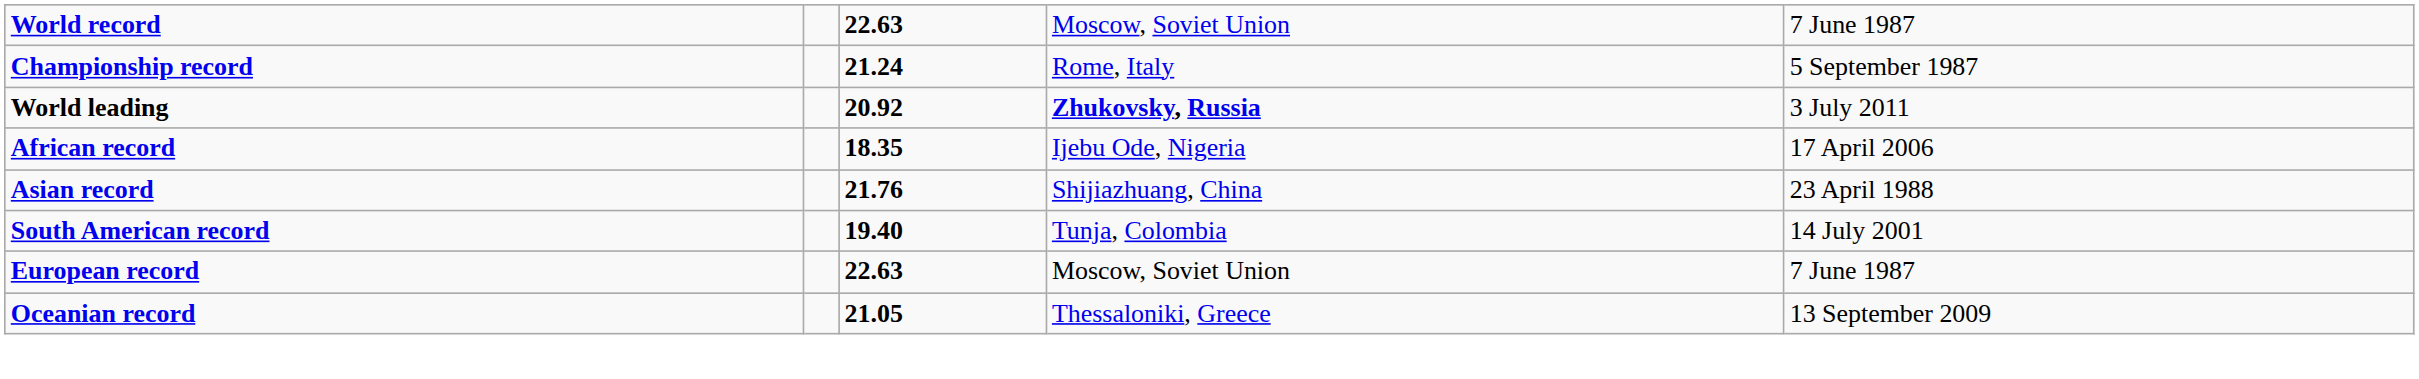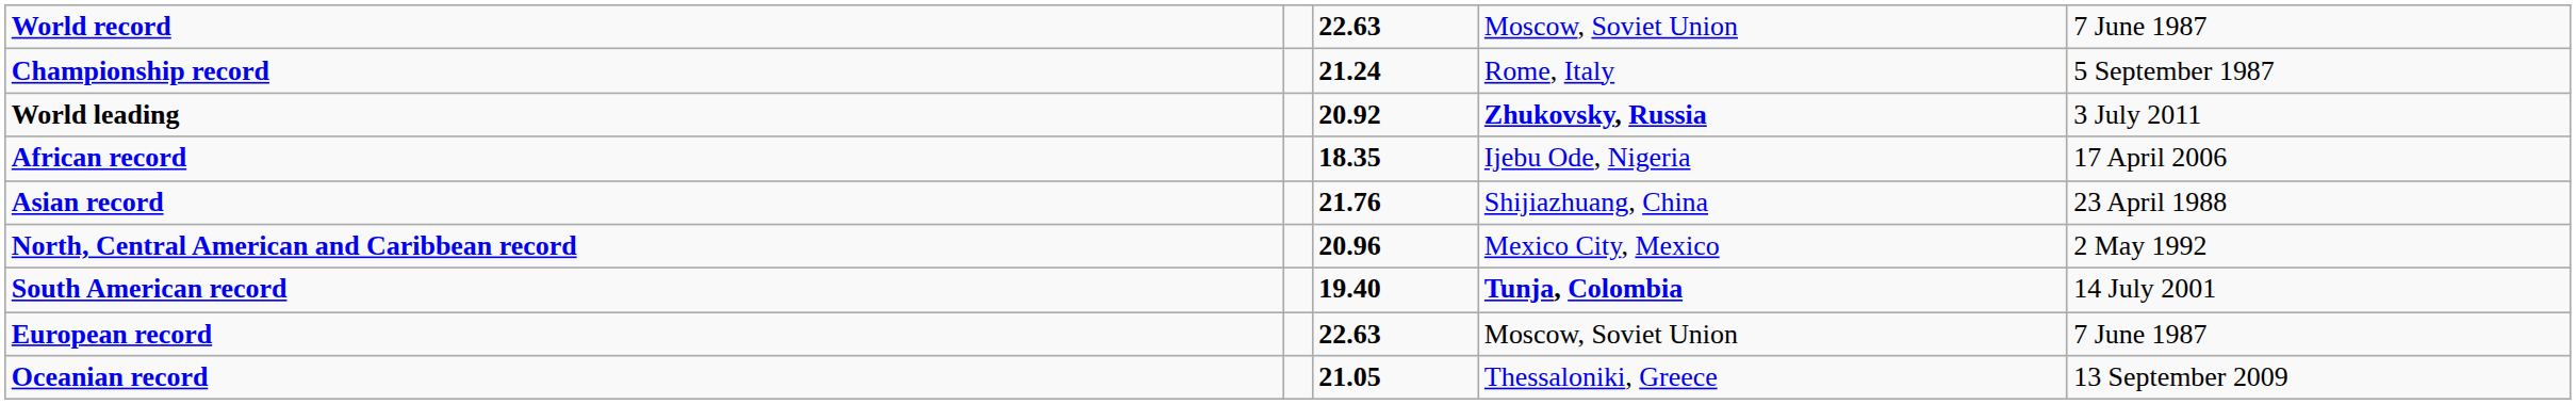+ row: North, Central American and Caribbean record | 20.96 | Mexico City, Mexico | 2 May 1992
South American record | column 4: normal -> bold
